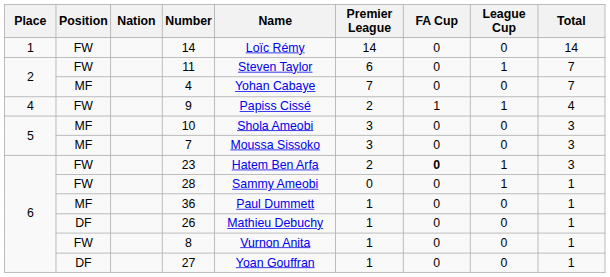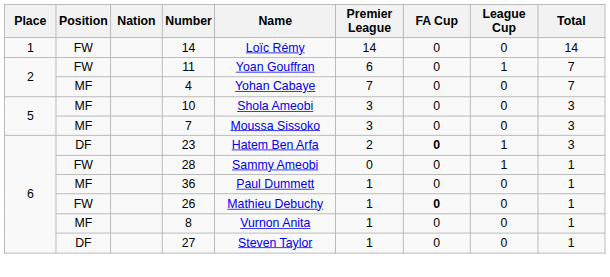11 | Name: Steven Taylor -> Yoan Gouffran
- row: 4 | FW | 9 | Papiss Cissé | 2 | 1 | 1 | 4
23 | Position: FW -> DF
26 | Position: DF -> FW
26 | FA Cup: normal -> bold
8 | Position: FW -> MF
27 | Name: Yoan Gouffran -> Steven Taylor
